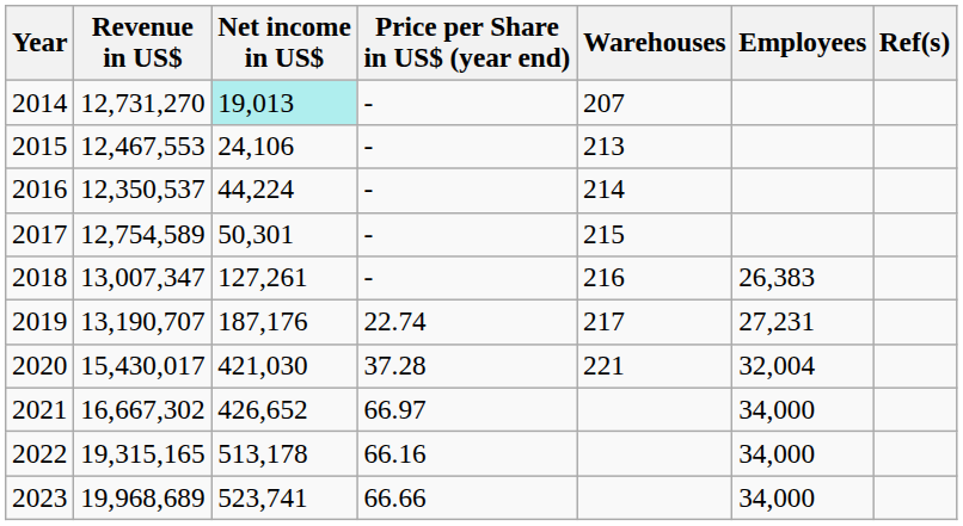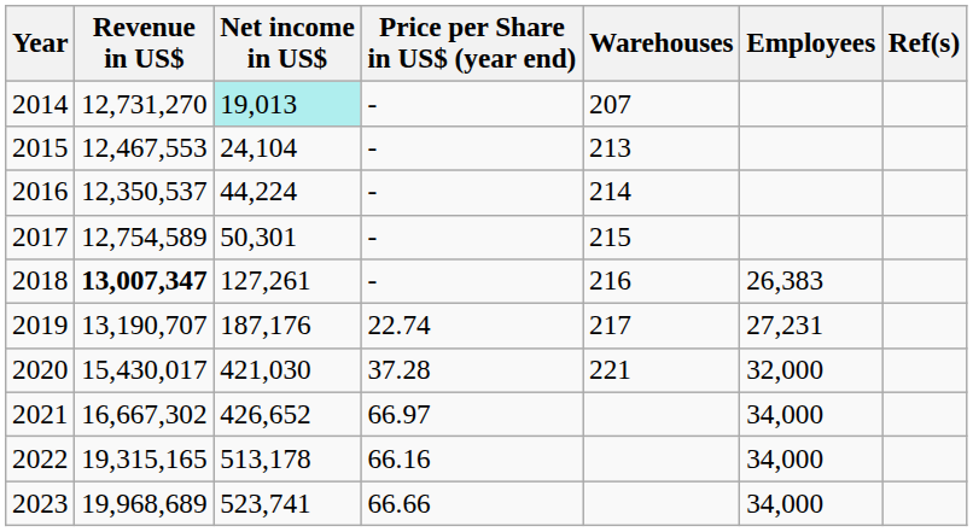2015 | Net income in US$: 24,106 -> 24,104
2018 | Revenue in US$: normal -> bold
2020 | Employees: 32,004 -> 32,000
